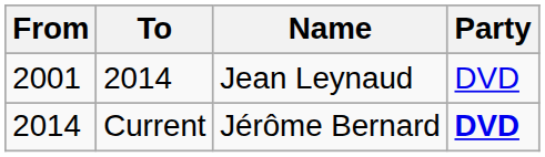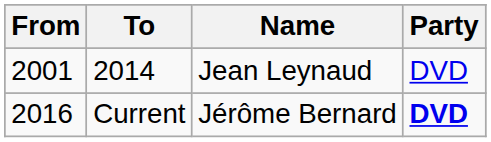Current | From: 2014 -> 2016
